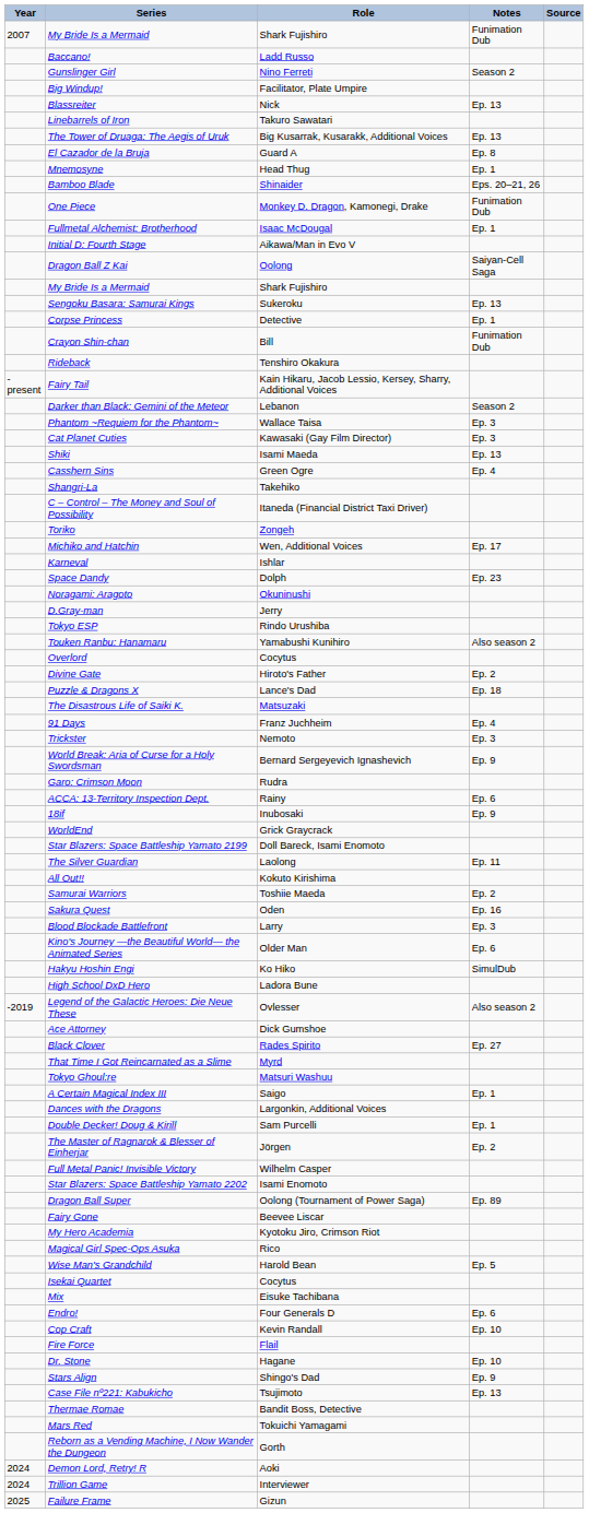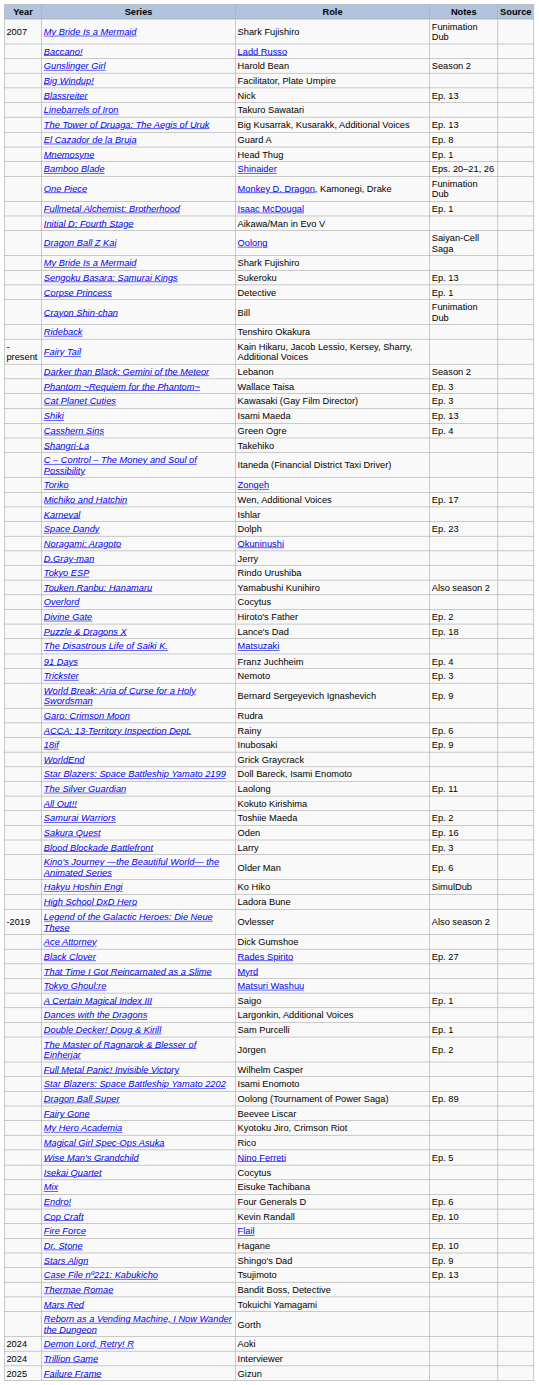Gunslinger Girl | Role: Nino Ferreti -> Harold Bean
Wise Man's Grandchild | Role: Harold Bean -> Nino Ferreti
